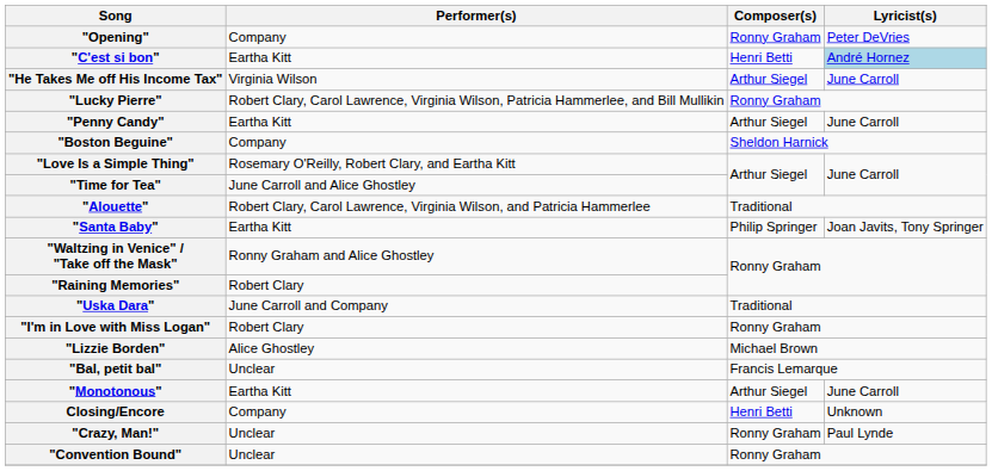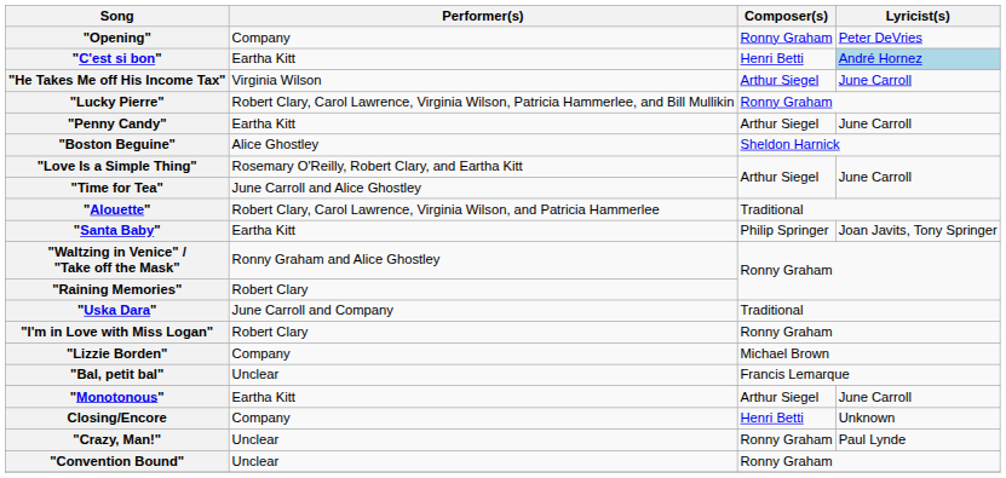"Boston Beguine" | Performer(s): Company -> Alice Ghostley
"Lizzie Borden" | Performer(s): Alice Ghostley -> Company
